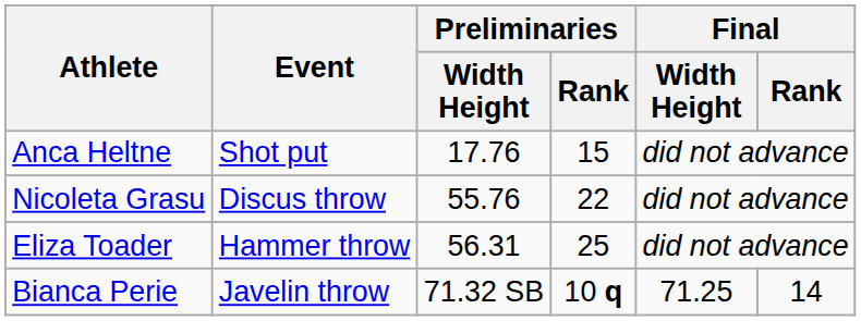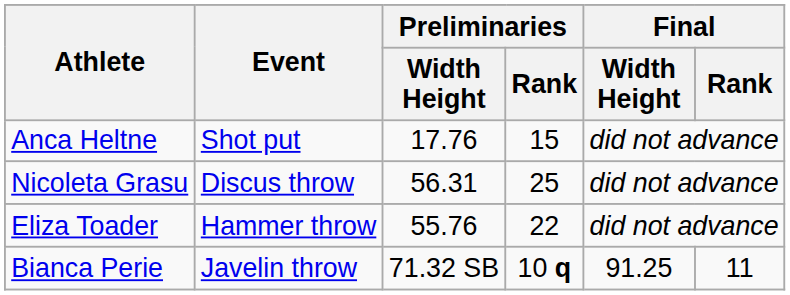Nicoleta Grasu | Preliminaries / Width Height: 55.76 -> 56.31
Nicoleta Grasu | Preliminaries / Rank: 22 -> 25
Eliza Toader | Preliminaries / Width Height: 56.31 -> 55.76
Eliza Toader | Preliminaries / Rank: 25 -> 22
Bianca Perie | Final / Width Height: 71.25 -> 91.25
Bianca Perie | Final / Rank: 14 -> 11
